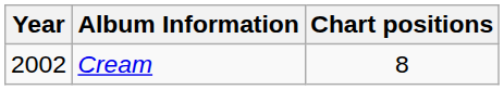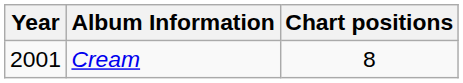Cream | Year: 2002 -> 2001
